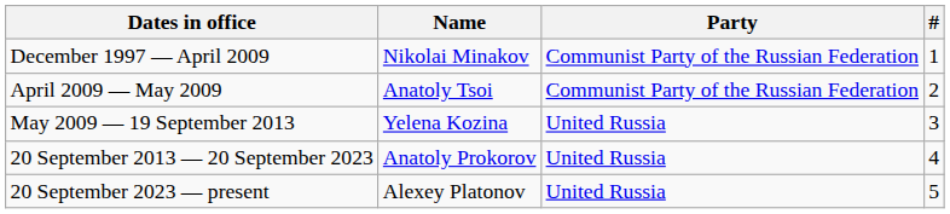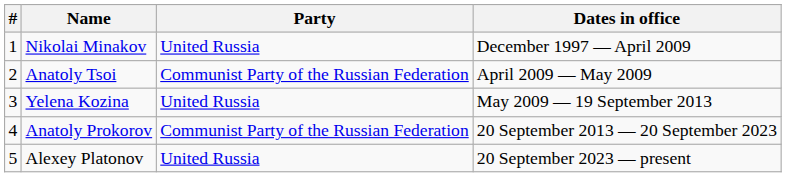columns swapped: # <-> Dates in office
Nikolai Minakov | Party: Communist Party of the Russian Federation -> United Russia
Anatoly Prokorov | Party: United Russia -> Communist Party of the Russian Federation
